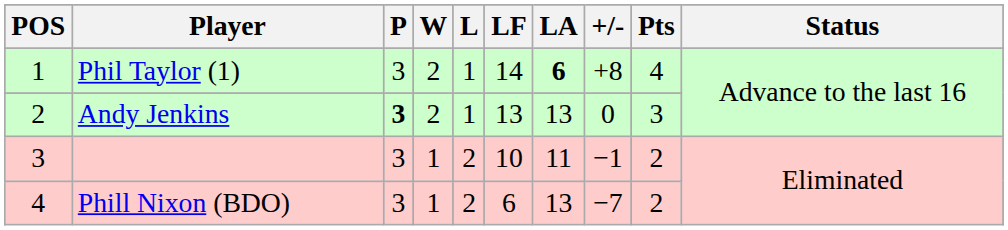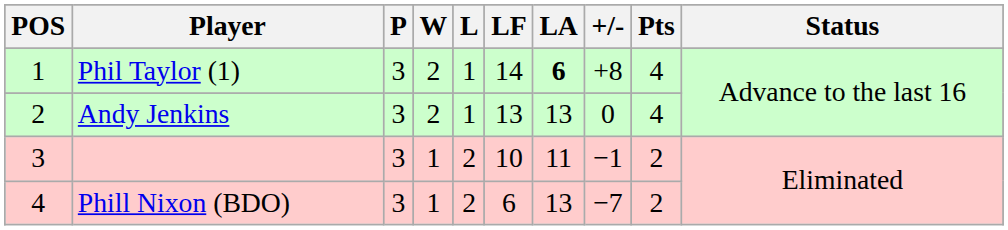Andy Jenkins | P: bold -> normal
Andy Jenkins | Pts: 3 -> 4
